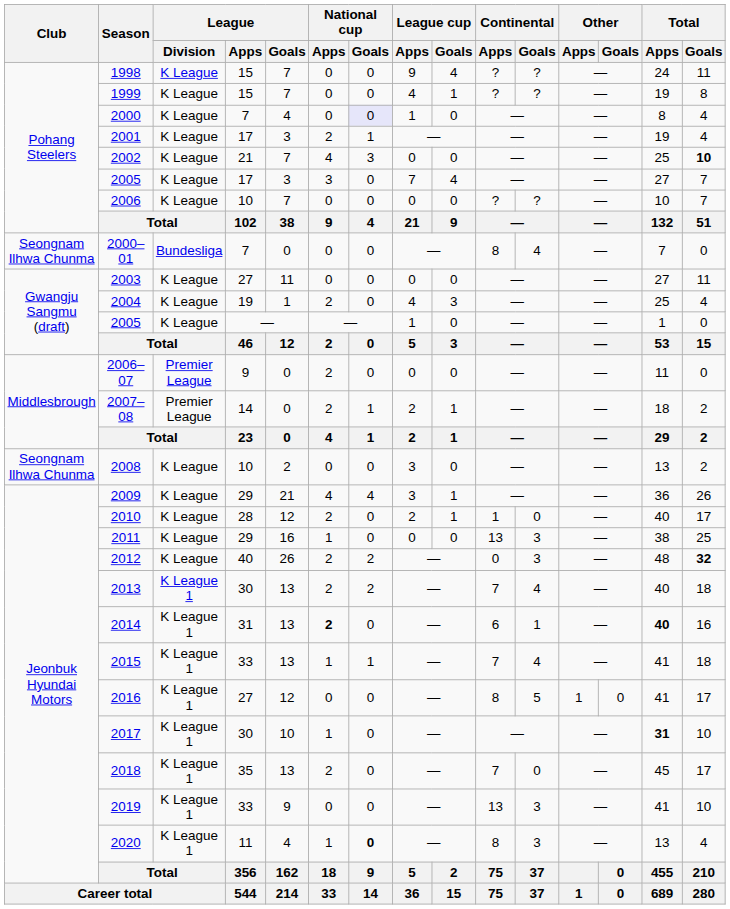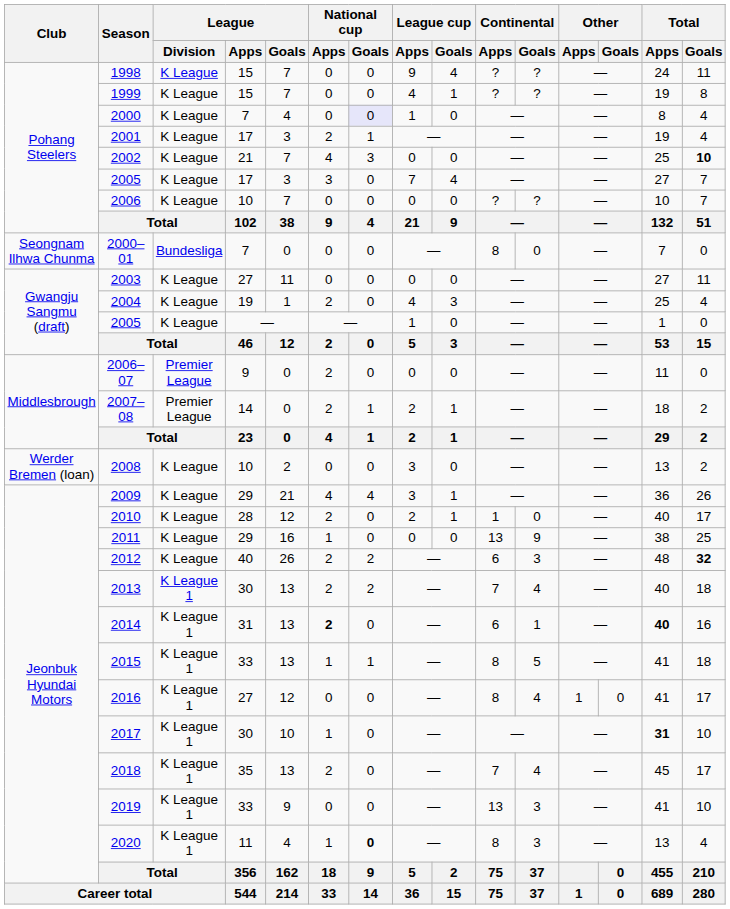2000–01 | Continental / Goals: 4 -> 0
2008 | Club: Seongnam Ilhwa Chunma -> Werder Bremen (loan)
2011 | Continental / Goals: 3 -> 9
2012 | Continental / Apps: 0 -> 6
2015 | Continental / Apps: 7 -> 8
2015 | Continental / Goals: 4 -> 5
2016 | Continental / Goals: 5 -> 4
2018 | Continental / Goals: 0 -> 4
